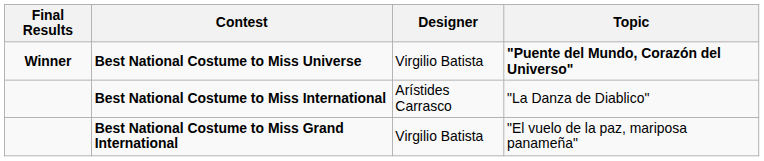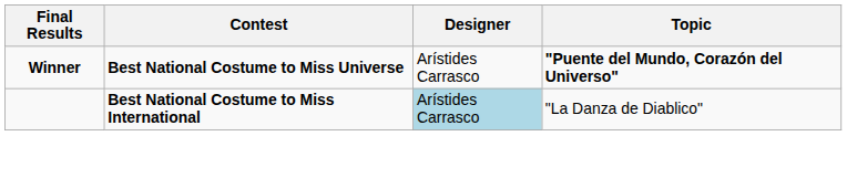Best National Costume to Miss Universe | Designer: Virgilio Batista -> Arístides Carrasco
Best National Costume to Miss International | Designer: no background -> lightblue background
- row: Best National Costume to Miss Grand International | Virgilio Batista | "El vuelo de la paz, mariposa panameña"
